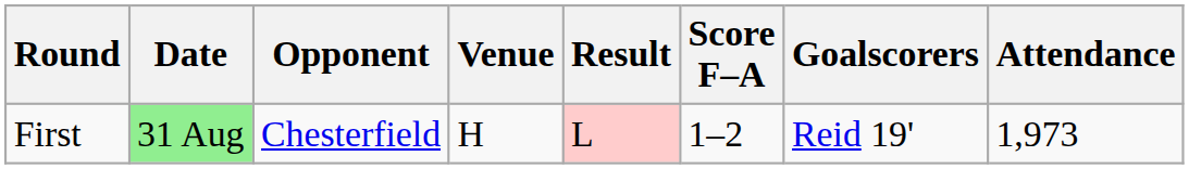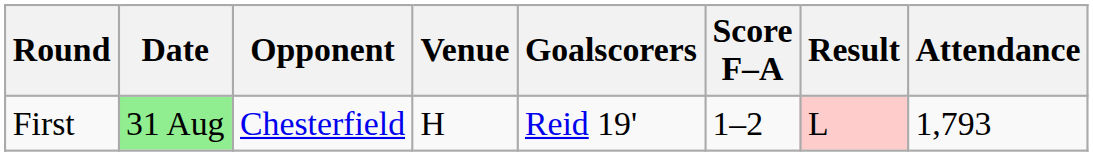columns swapped: Result <-> Goalscorers
First | Attendance: 1,973 -> 1,793
